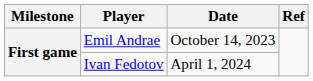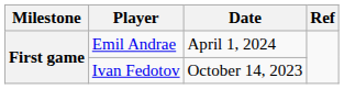Emil Andrae | Date: October 14, 2023 -> April 1, 2024
Ivan Fedotov | Date: April 1, 2024 -> October 14, 2023
